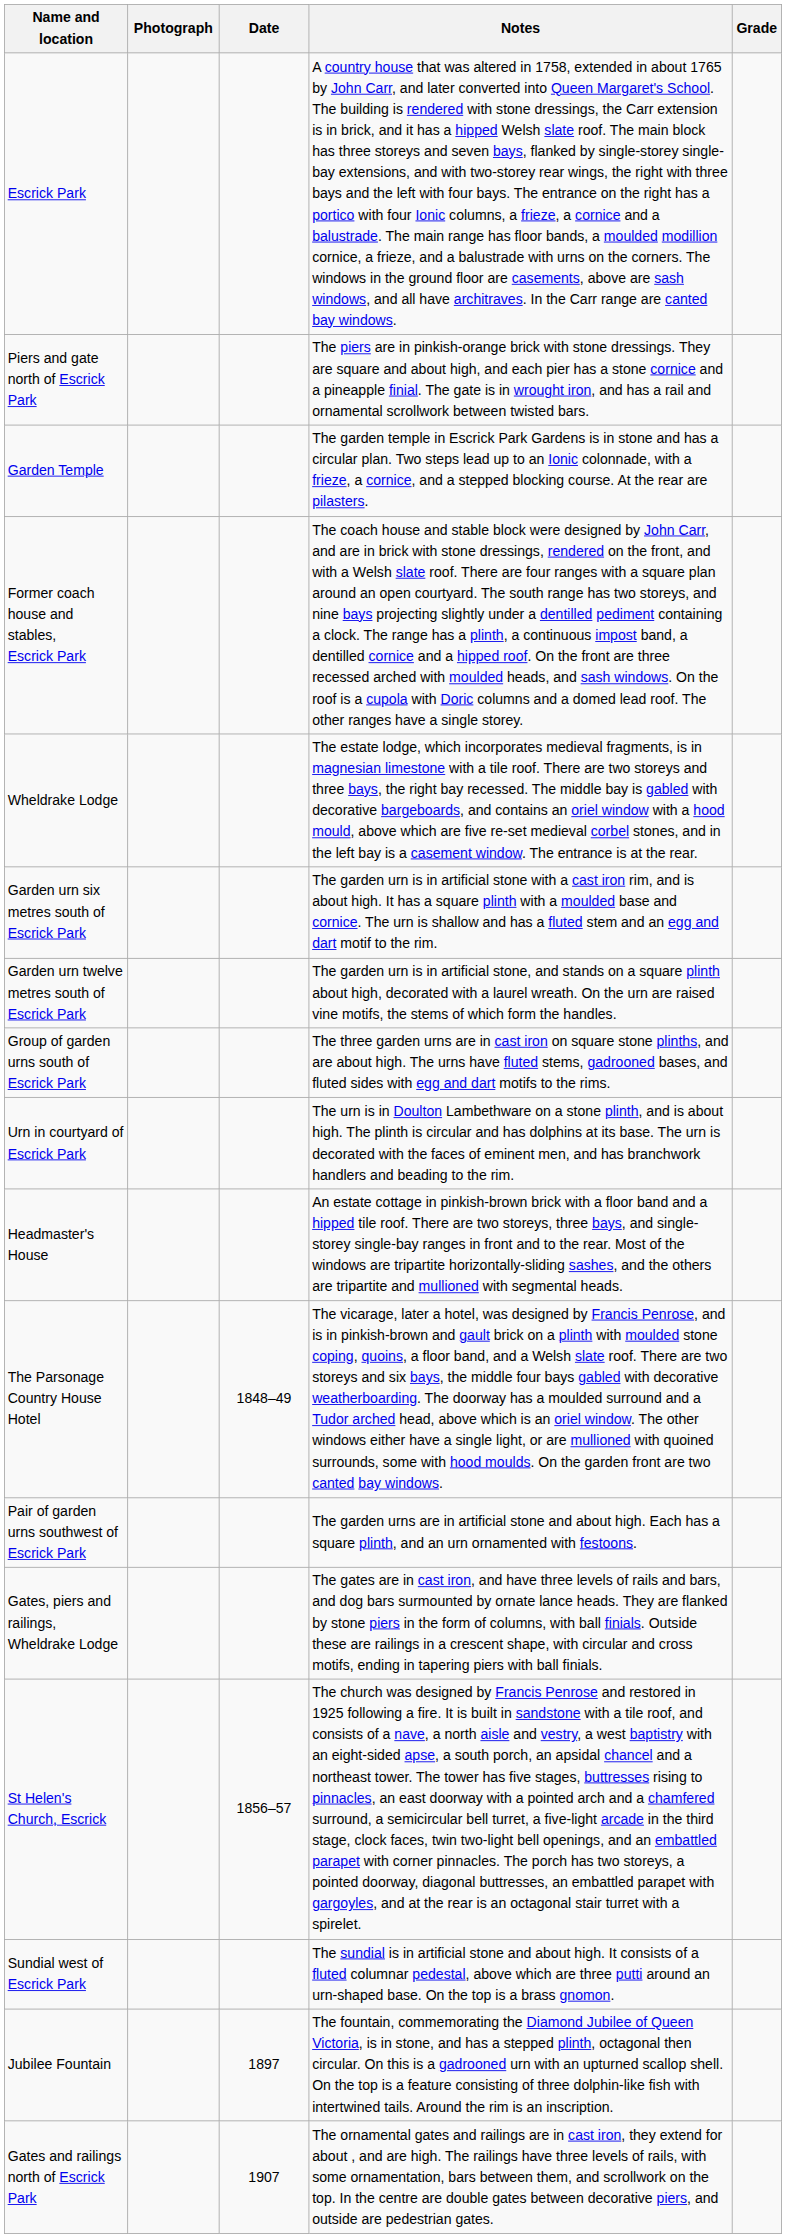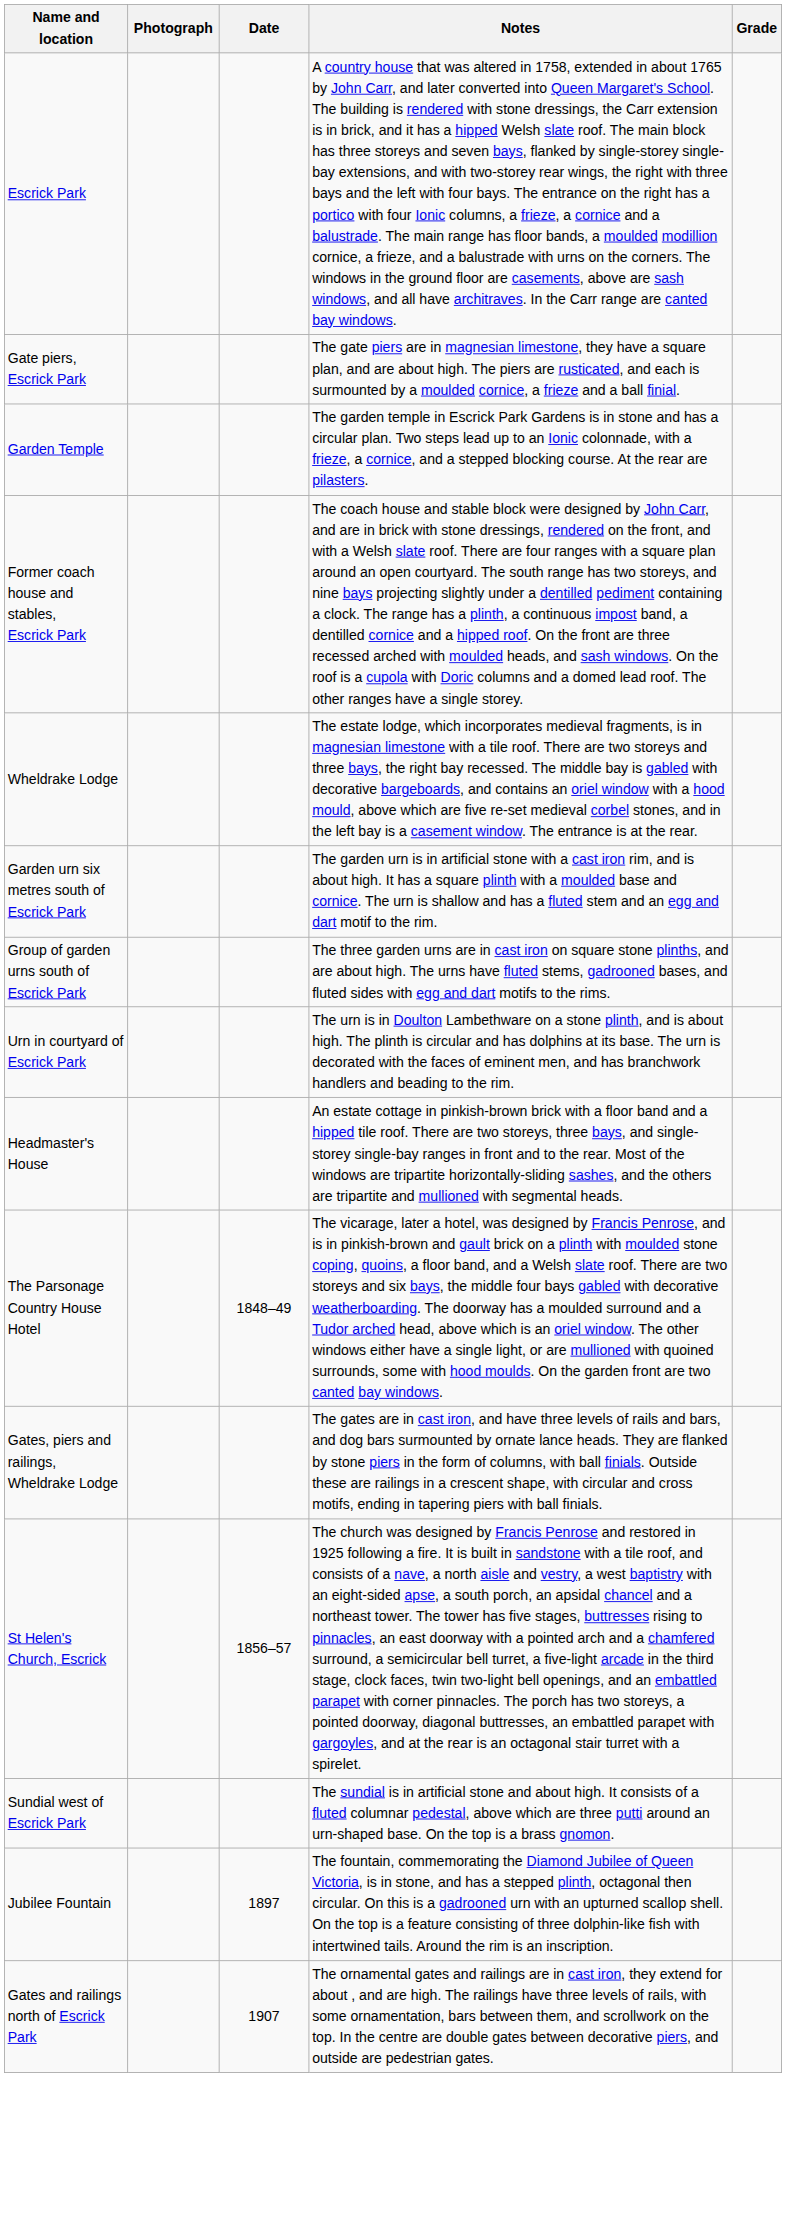- row: Piers and gate north of Escrick Park | The piers are in pinkish-orange brick with stone dressings. They are square and about high, and each pier has a stone cornice and a pineapple finial. The gate is in wrought iron, and has a rail and ornamental scrollwork between twisted bars.
+ row: Gate piers, Escrick Park | The gate piers are in magnesian limestone, they have a square plan, and are about high. The piers are rusticated, and each is surmounted by a moulded cornice, a frieze and a ball finial.
- row: Garden urn twelve metres south of Escrick Park | The garden urn is in artificial stone, and stands on a square plinth about high, decorated with a laurel wreath. On the urn are raised vine motifs, the stems of which form the handles.
- row: Pair of garden urns southwest of Escrick Park | The garden urns are in artificial stone and about high. Each has a square plinth, and an urn ornamented with festoons.
